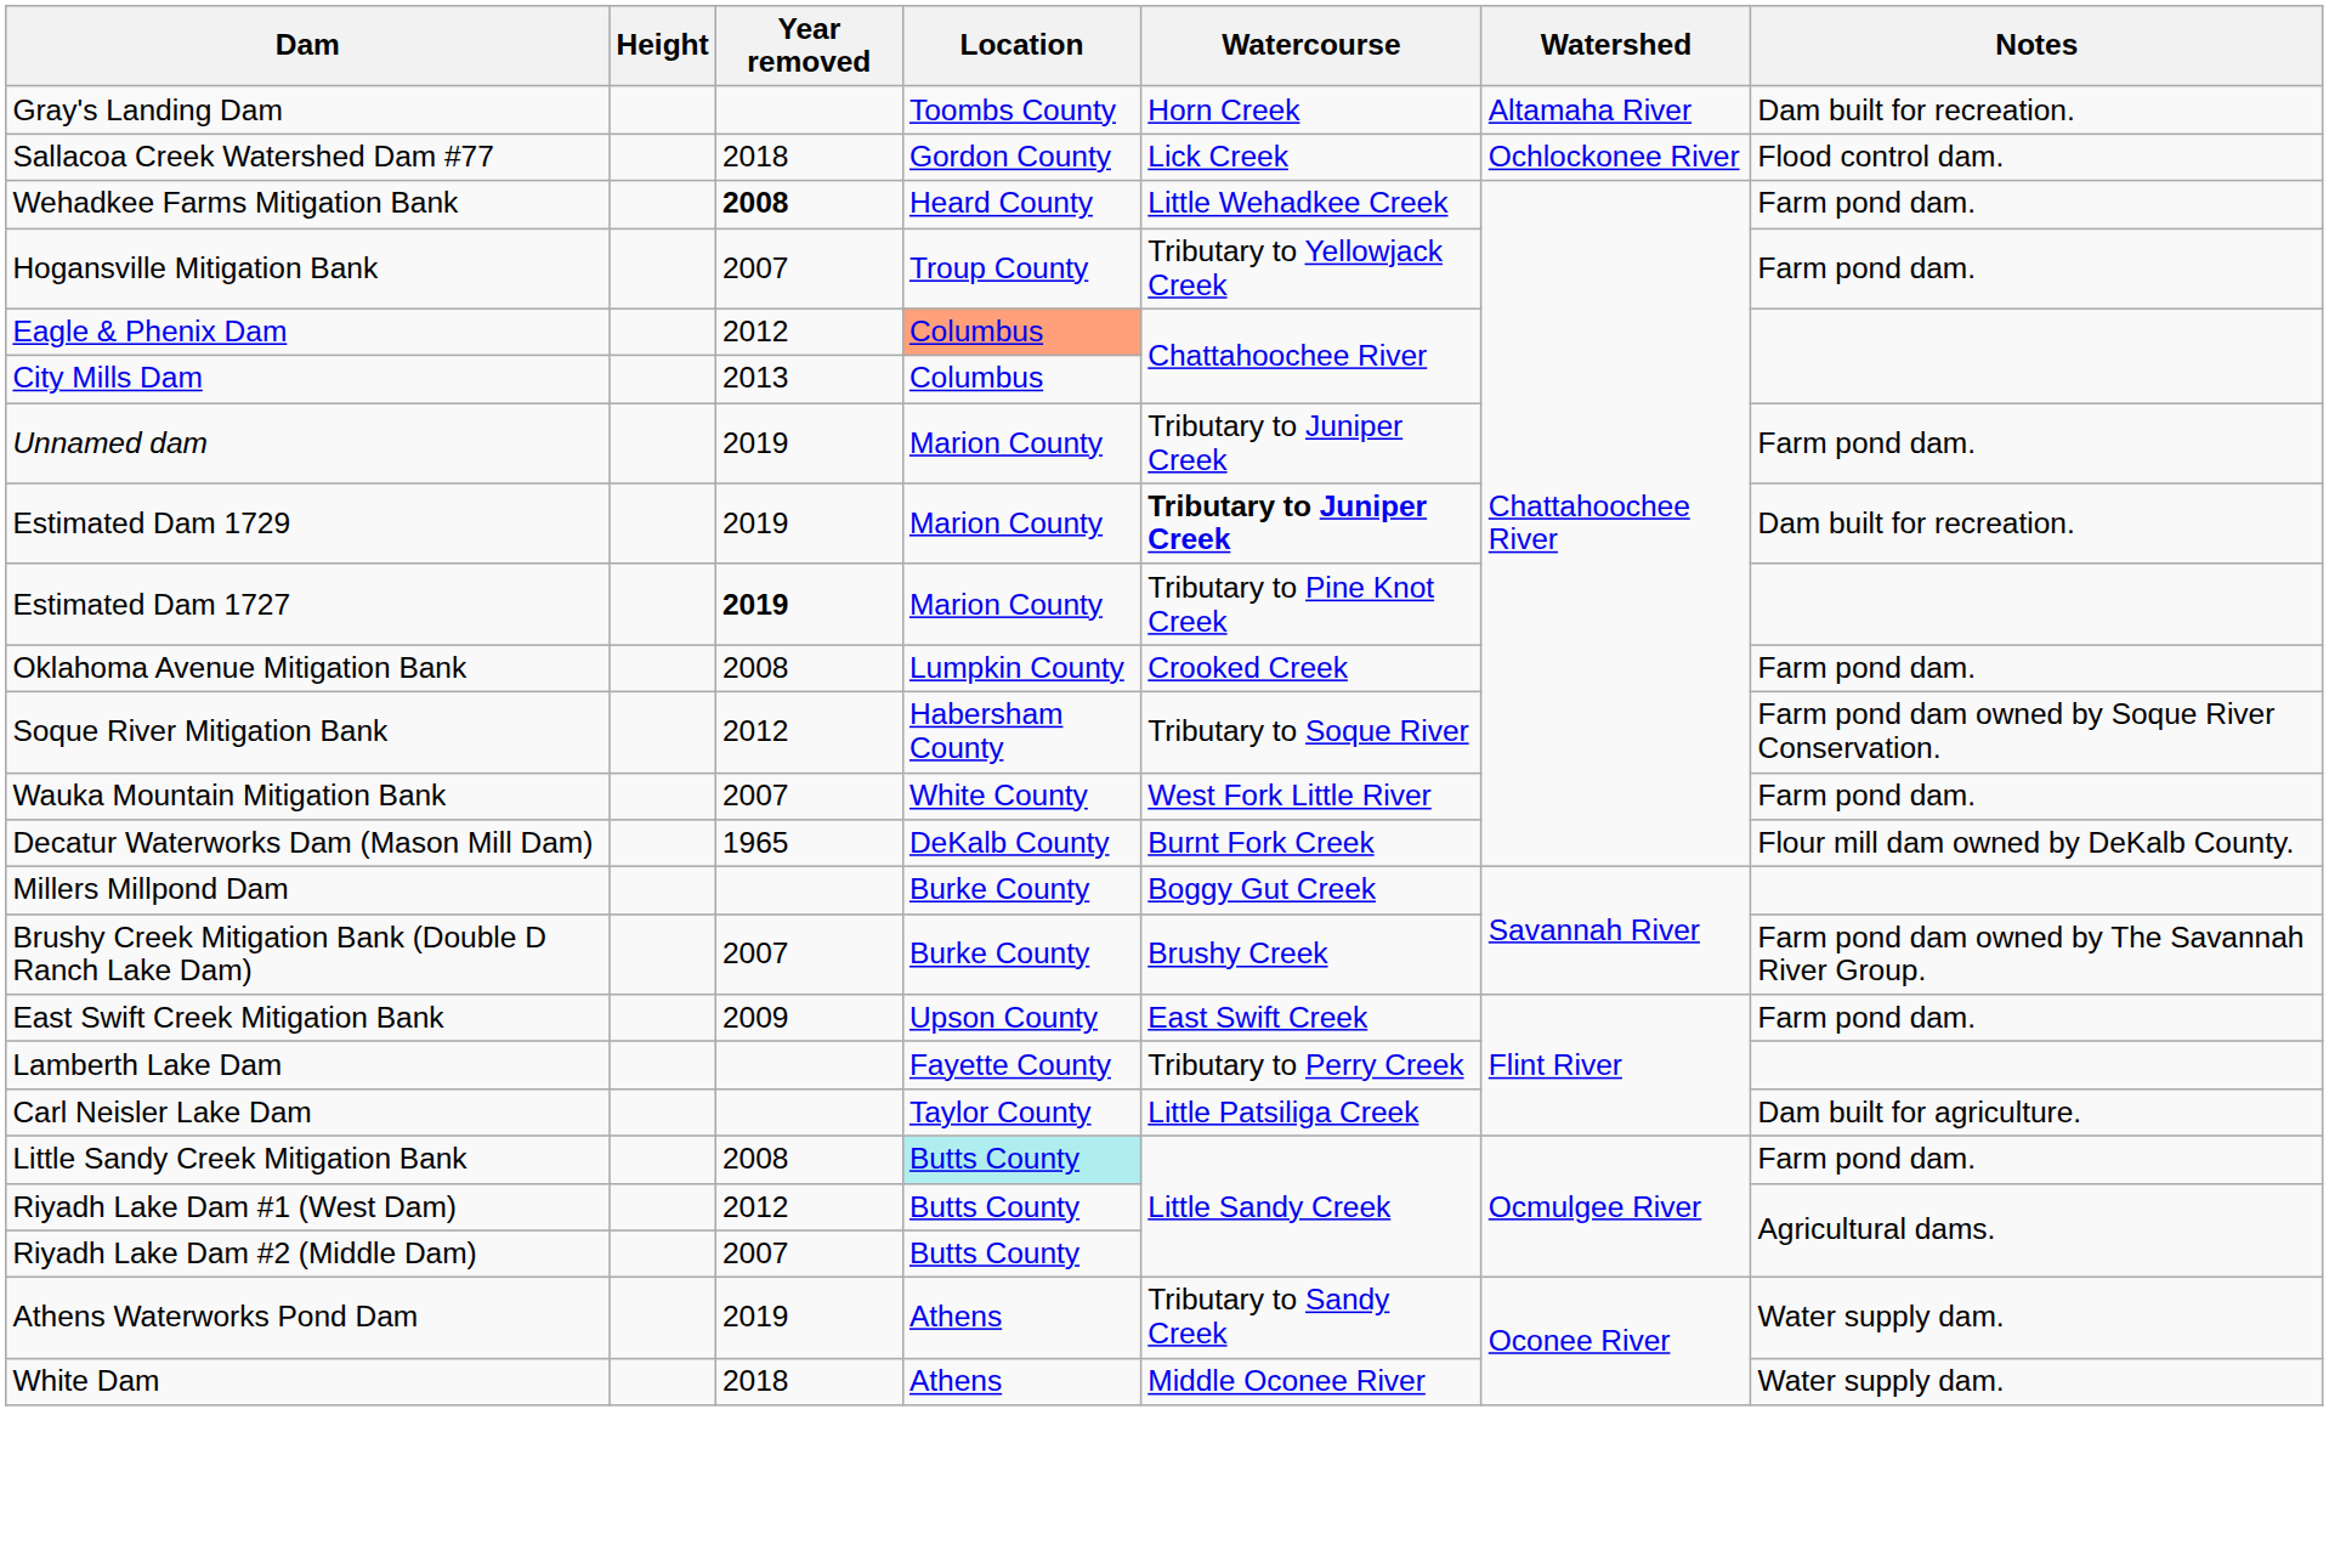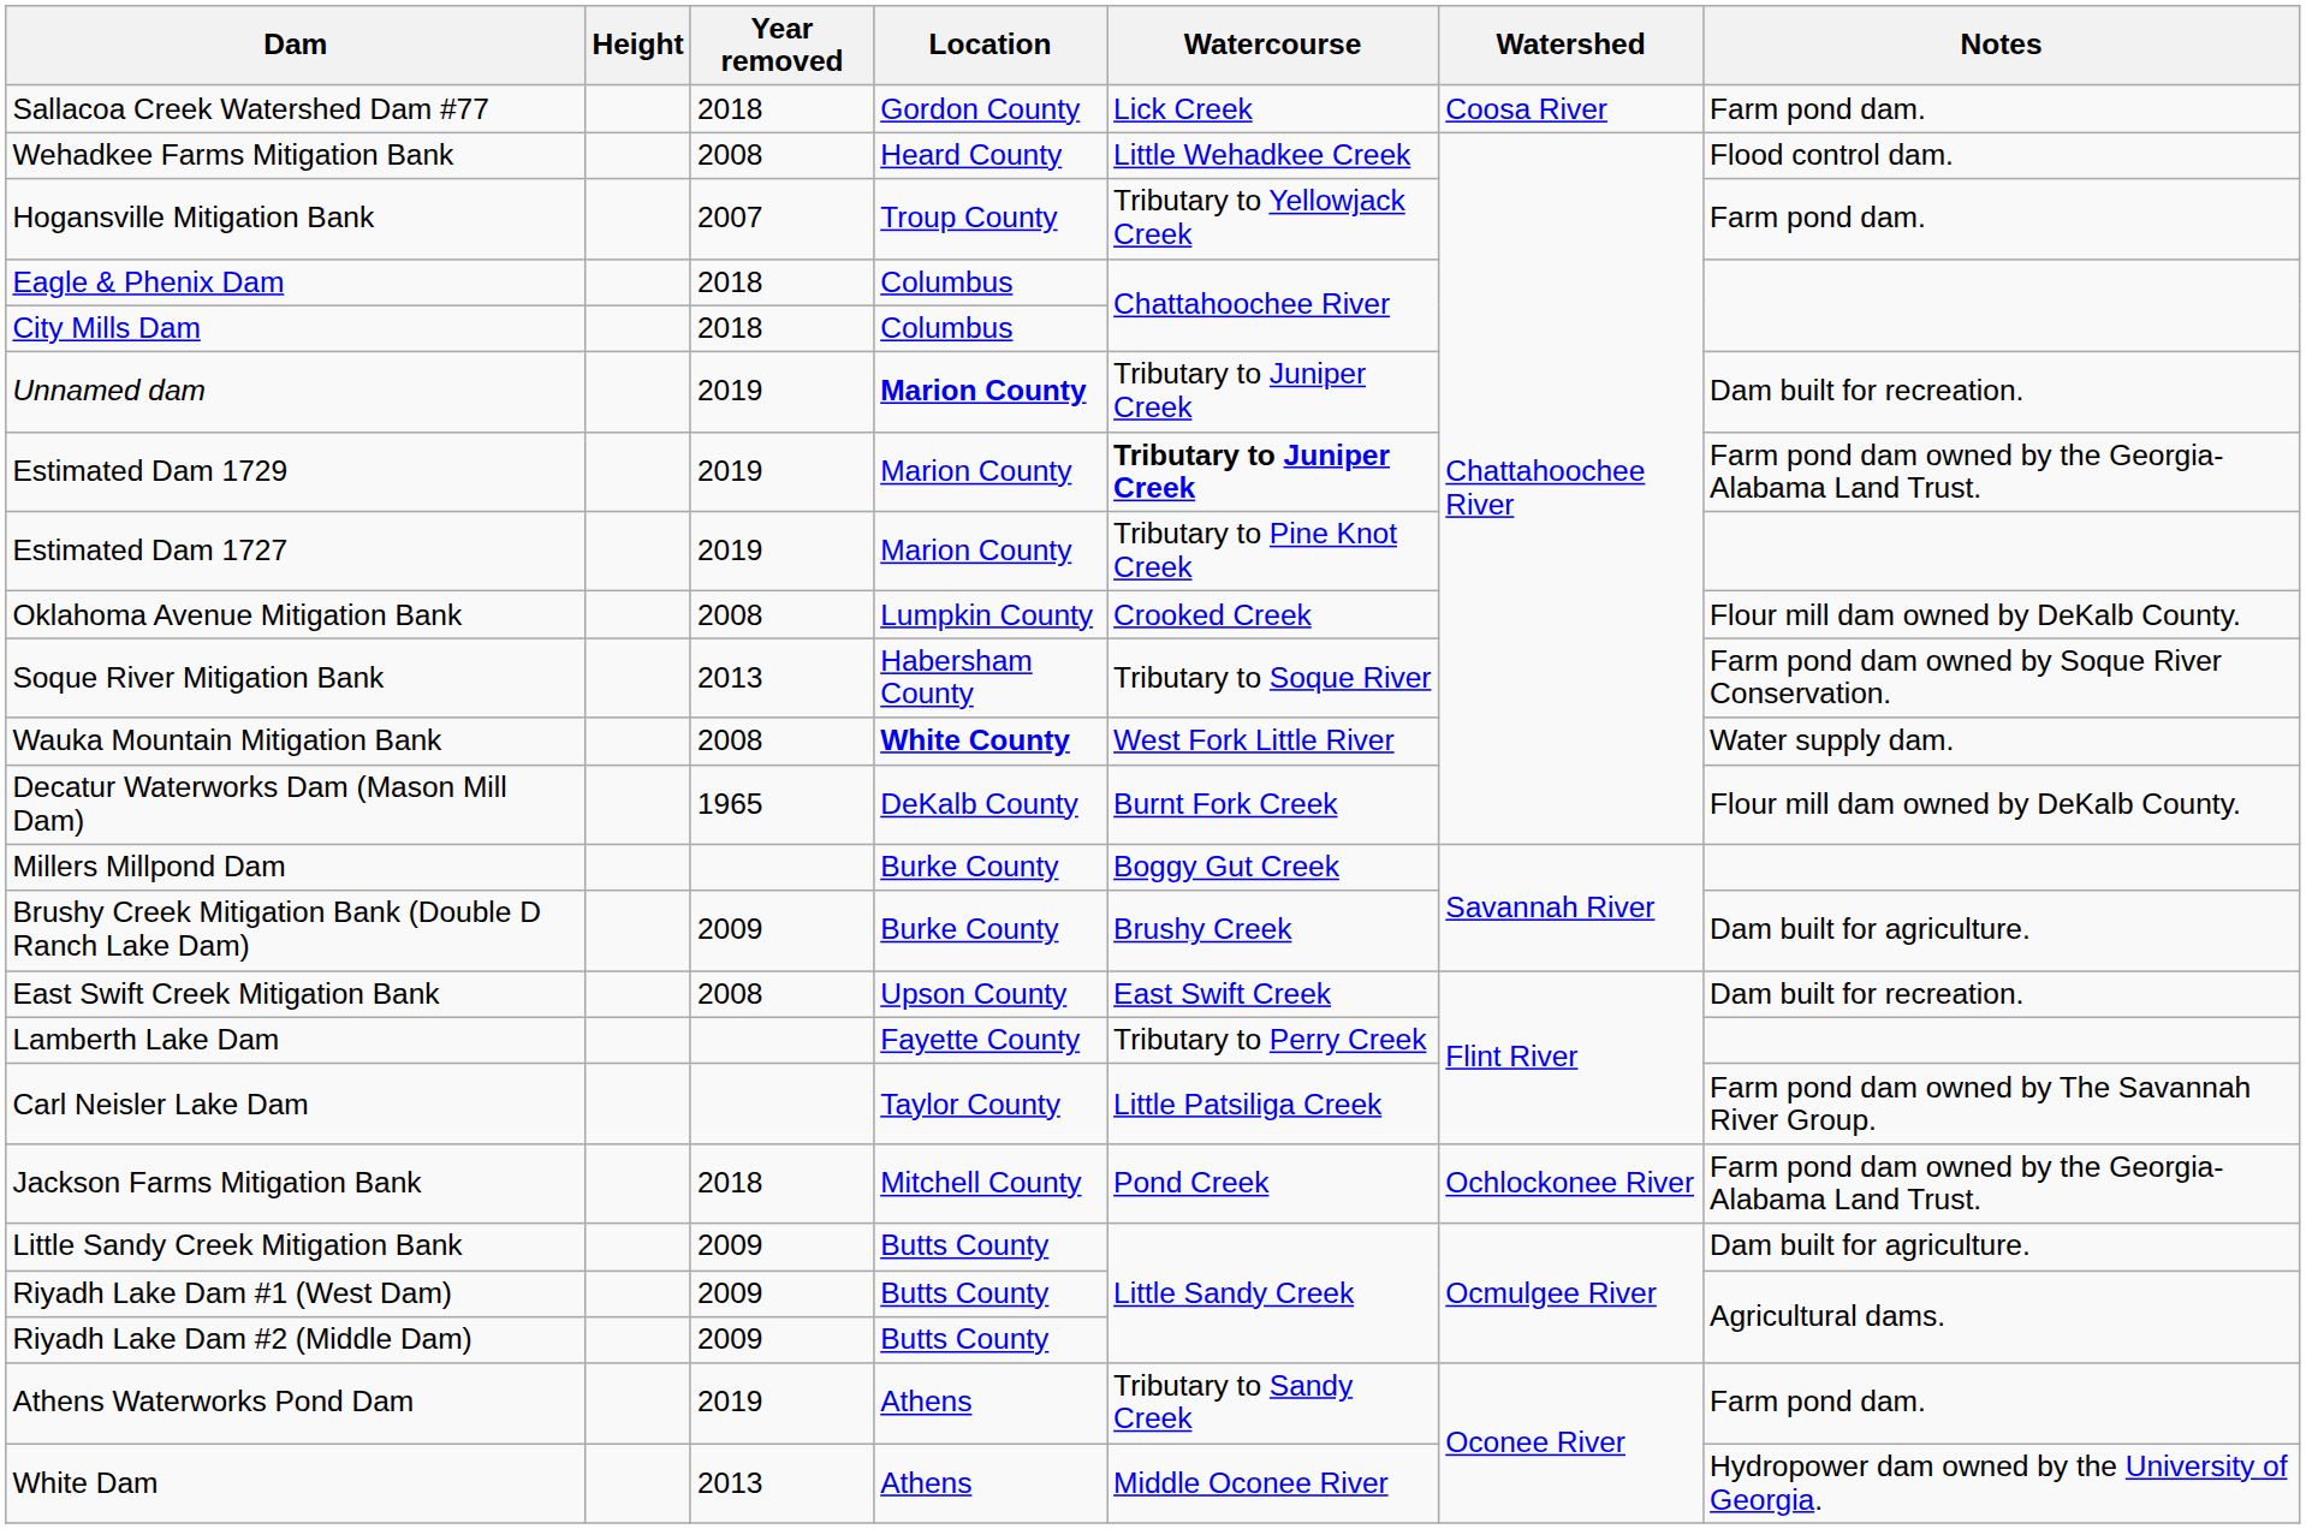- row: Gray's Landing Dam | Toombs County | Horn Creek | Altamaha River | Dam built for recreation.
Sallacoa Creek Watershed Dam #77 | Watershed: Ochlockonee River -> Coosa River
Sallacoa Creek Watershed Dam #77 | Notes: Flood control dam. -> Farm pond dam.
Wehadkee Farms Mitigation Bank | Year removed: bold -> normal
Wehadkee Farms Mitigation Bank | Notes: Farm pond dam. -> Flood control dam.
Eagle & Phenix Dam | Year removed: 2012 -> 2018
Eagle & Phenix Dam | Location: lightsalmon background -> no background
City Mills Dam | Year removed: 2013 -> 2018
Unnamed dam | Location: normal -> bold
Unnamed dam | Notes: Farm pond dam. -> Dam built for recreation.
Estimated Dam 1729 | Notes: Dam built for recreation. -> Farm pond dam owned by the Georgia-Alabama Land Trust.
Estimated Dam 1727 | Year removed: bold -> normal
Oklahoma Avenue Mitigation Bank | Notes: Farm pond dam. -> Flour mill dam owned by DeKalb County.
Soque River Mitigation Bank | Year removed: 2012 -> 2013
Wauka Mountain Mitigation Bank | Year removed: 2007 -> 2008
Wauka Mountain Mitigation Bank | Location: normal -> bold
Wauka Mountain Mitigation Bank | Notes: Farm pond dam. -> Water supply dam.
Brushy Creek Mitigation Bank (Double D Ranch Lake Dam) | Year removed: 2007 -> 2009
Brushy Creek Mitigation Bank (Double D Ranch Lake Dam) | Notes: Farm pond dam owned by The Savannah River Group. -> Dam built for agriculture.
East Swift Creek Mitigation Bank | Year removed: 2009 -> 2008
East Swift Creek Mitigation Bank | Notes: Farm pond dam. -> Dam built for recreation.
Carl Neisler Lake Dam | Notes: Dam built for agriculture. -> Farm pond dam owned by The Savannah River Group.
+ row: Jackson Farms Mitigation Bank | 2018 | Mitchell County | Pond Creek | Ochlockonee River | Farm pond dam owned by the Georgia-Alabama Land Trust.
Little Sandy Creek Mitigation Bank | Year removed: 2008 -> 2009
Little Sandy Creek Mitigation Bank | Location: paleturquoise background -> no background
Little Sandy Creek Mitigation Bank | Notes: Farm pond dam. -> Dam built for agriculture.
Riyadh Lake Dam #1 (West Dam) | Year removed: 2012 -> 2009
Riyadh Lake Dam #2 (Middle Dam) | Year removed: 2007 -> 2009
Athens Waterworks Pond Dam | Notes: Water supply dam. -> Farm pond dam.
White Dam | Year removed: 2018 -> 2013
White Dam | Notes: Water supply dam. -> Hydropower dam owned by the University of Georgia.
